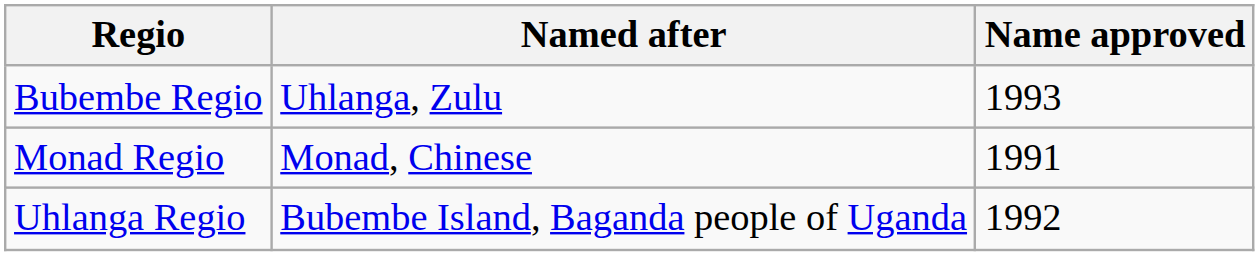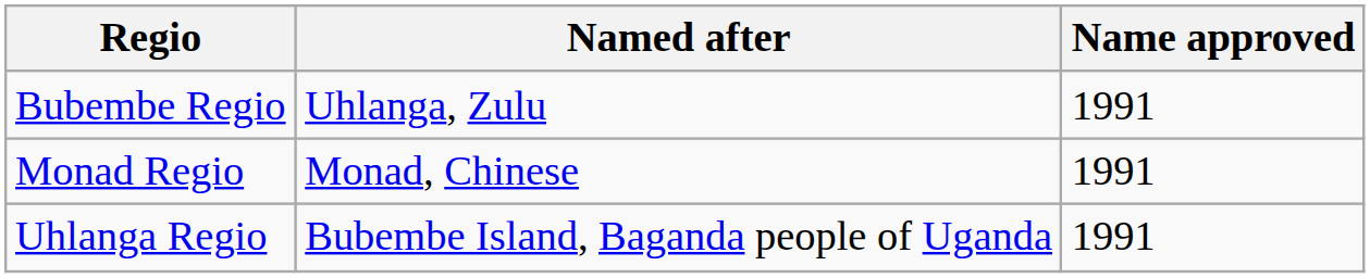Bubembe Regio | Name approved: 1993 -> 1991
Uhlanga Regio | Name approved: 1992 -> 1991
